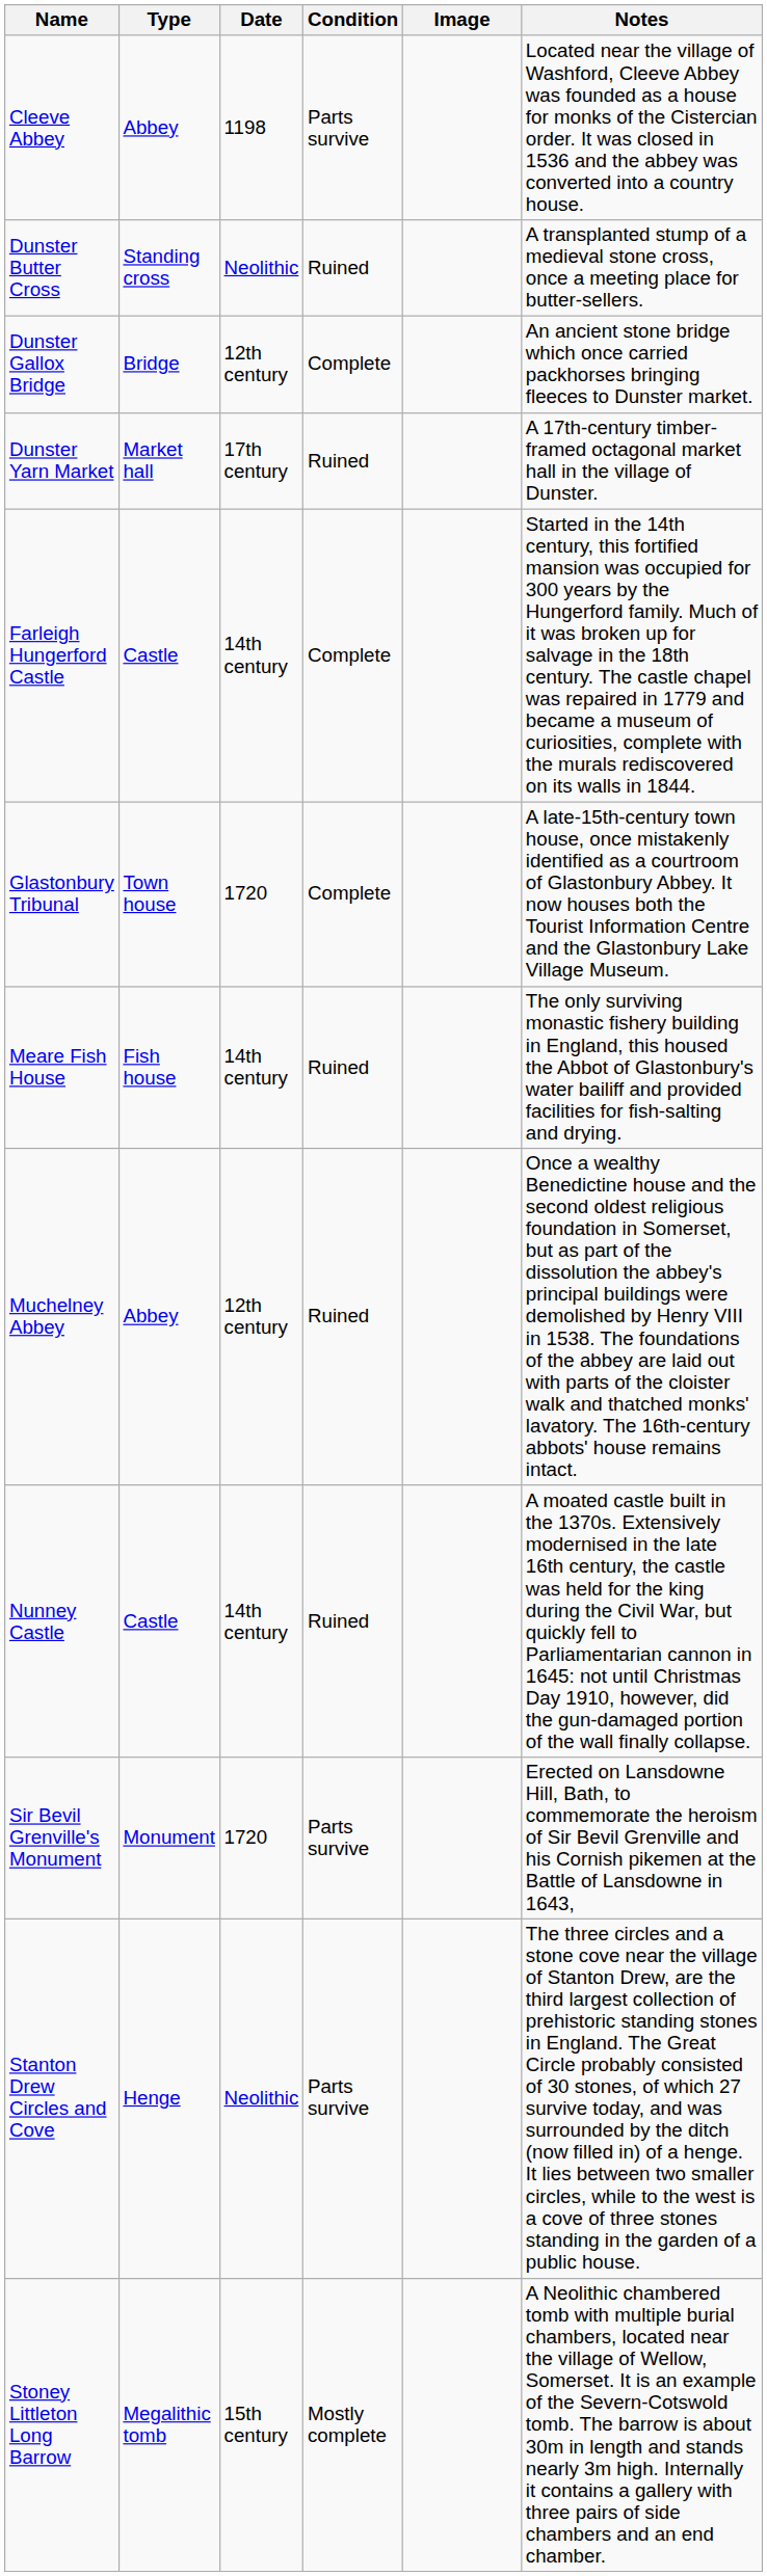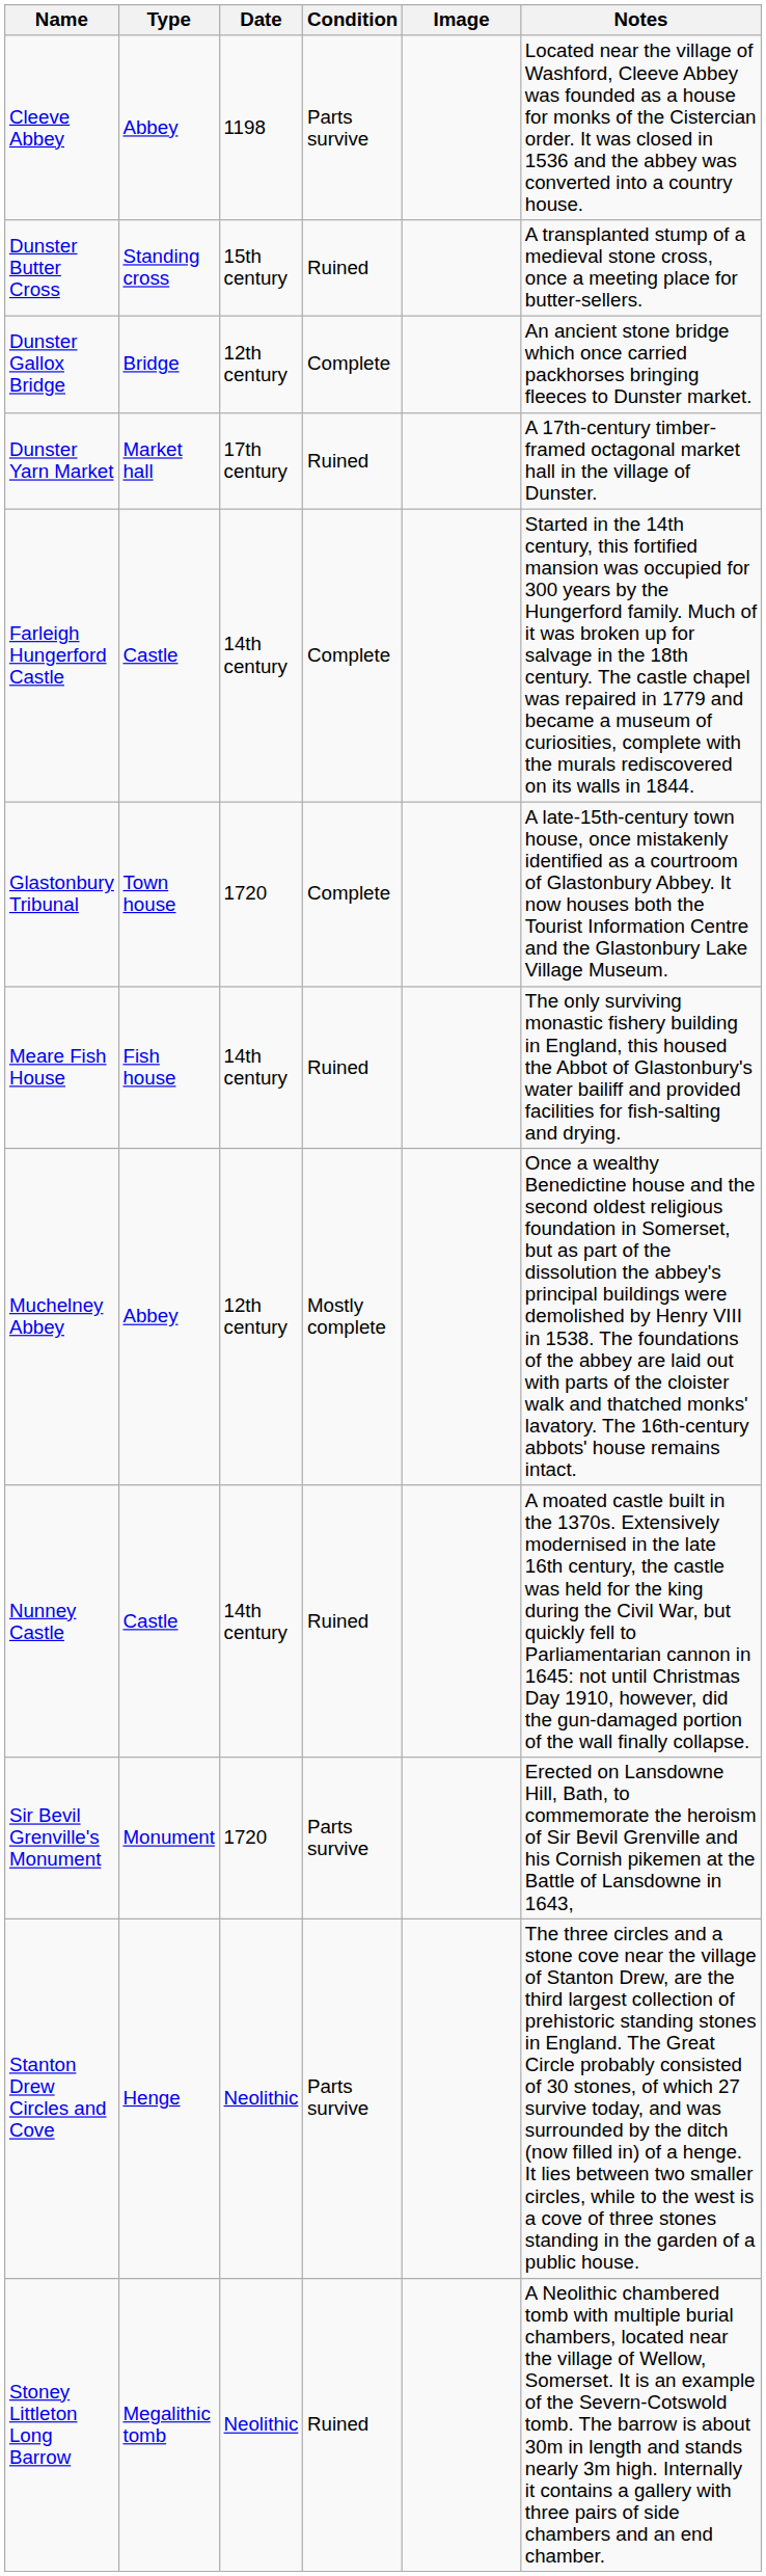Dunster Butter Cross | Date: Neolithic -> 15th century
Muchelney Abbey | Condition: Ruined -> Mostly complete
Stoney Littleton Long Barrow | Date: 15th century -> Neolithic
Stoney Littleton Long Barrow | Condition: Mostly complete -> Ruined
